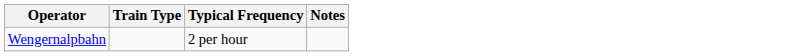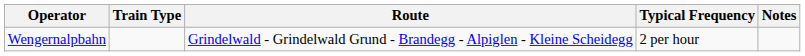+ column: Route | Grindelwald - Grindelwald Grund - Brandegg - Alpiglen - Kleine Scheidegg
